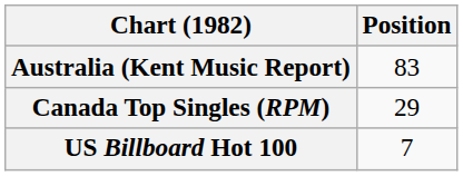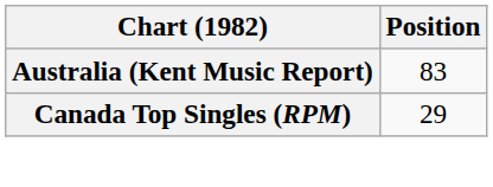- row: US Billboard Hot 100 | 7
